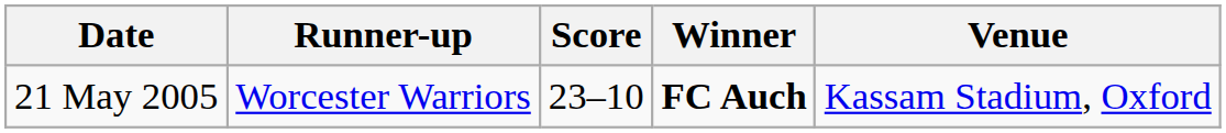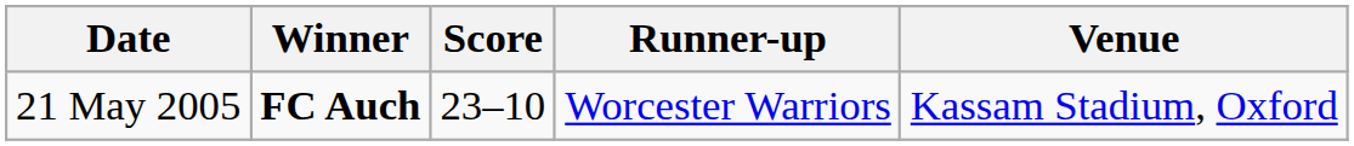columns swapped: Winner <-> Runner-up
